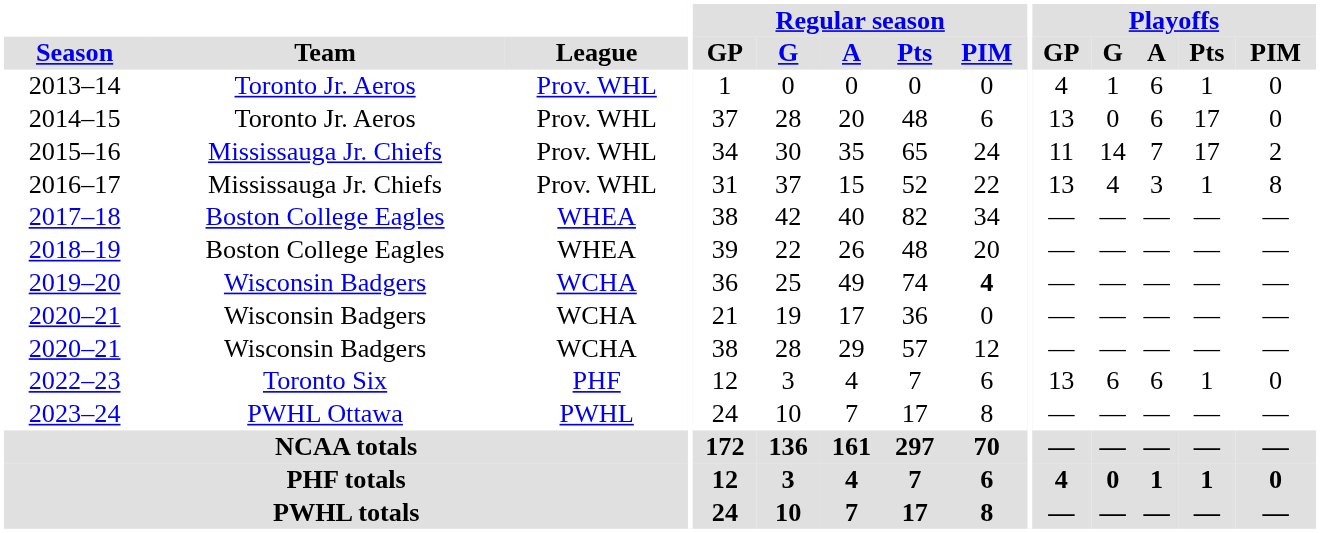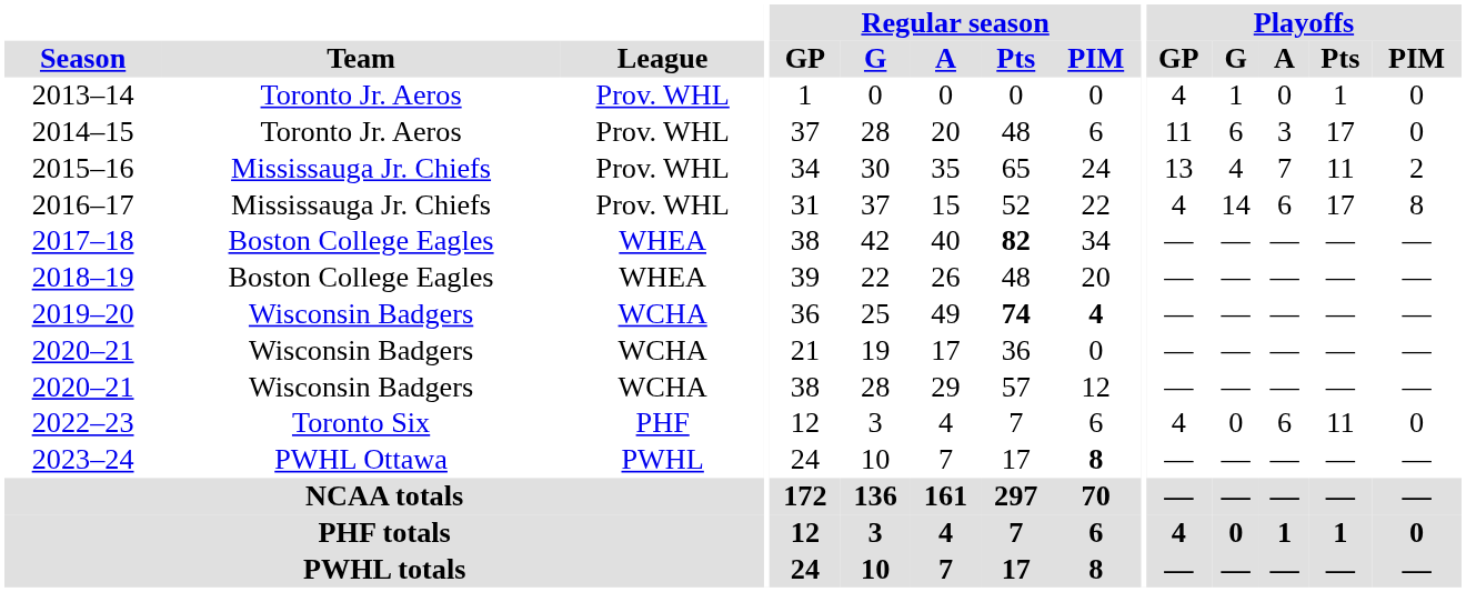2013–14 | Playoffs / A: 6 -> 0
2014–15 | Playoffs / GP: 13 -> 11
2014–15 | Playoffs / G: 0 -> 6
2014–15 | Playoffs / A: 6 -> 3
2015–16 | Playoffs / GP: 11 -> 13
2015–16 | Playoffs / G: 14 -> 4
2015–16 | Playoffs / Pts: 17 -> 11
2016–17 | Playoffs / GP: 13 -> 4
2016–17 | Playoffs / G: 4 -> 14
2016–17 | Playoffs / A: 3 -> 6
2016–17 | Playoffs / Pts: 1 -> 17
2017–18 | Regular season / Pts: normal -> bold
2019–20 | Regular season / Pts: normal -> bold
2022–23 | Playoffs / GP: 13 -> 4
2022–23 | Playoffs / G: 6 -> 0
2022–23 | Playoffs / Pts: 1 -> 11
2023–24 | Regular season / PIM: normal -> bold
